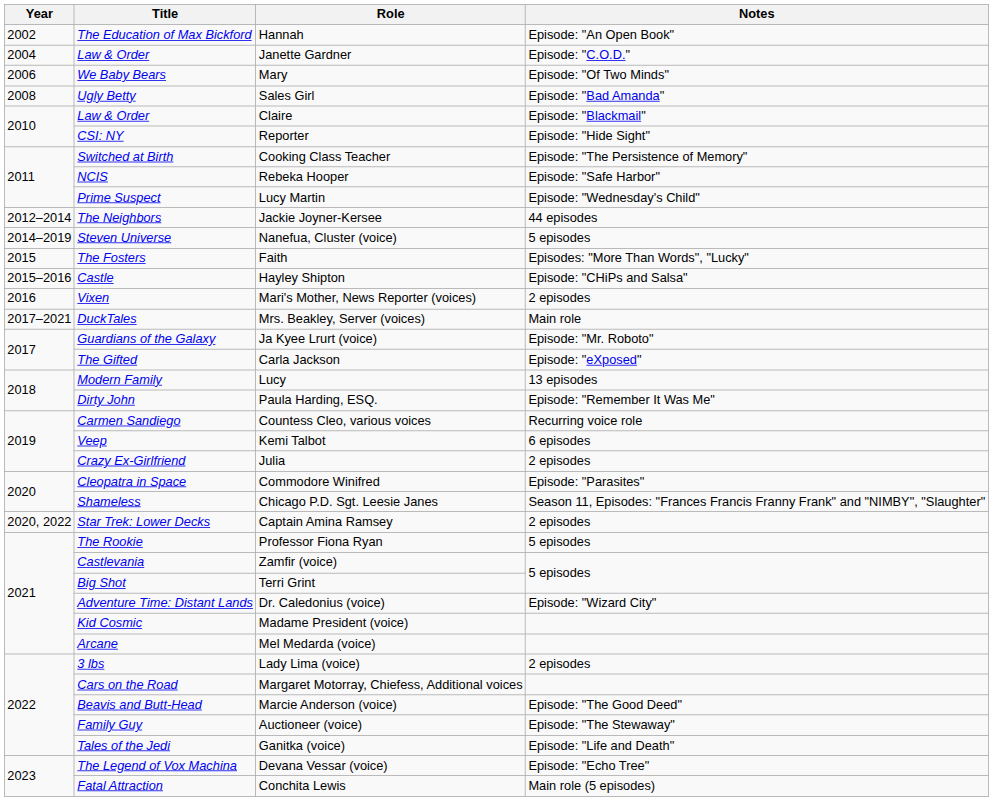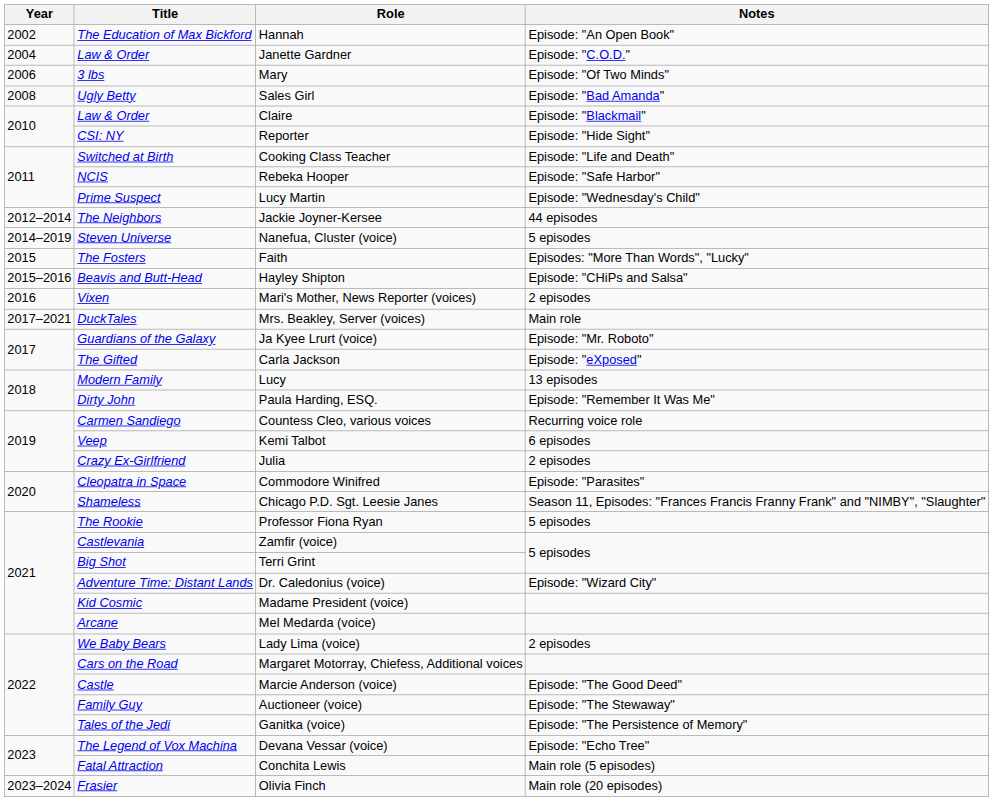Mary | Title: We Baby Bears -> 3 lbs
Cooking Class Teacher | Notes: Episode: "The Persistence of Memory" -> Episode: "Life and Death"
Hayley Shipton | Title: Castle -> Beavis and Butt-Head
- row: 2020, 2022 | Star Trek: Lower Decks | Captain Amina Ramsey | 2 episodes
Lady Lima (voice) | Title: 3 lbs -> We Baby Bears
Marcie Anderson (voice) | Title: Beavis and Butt-Head -> Castle
Ganitka (voice) | Notes: Episode: "Life and Death" -> Episode: "The Persistence of Memory"
+ row: 2023–2024 | Frasier | Olivia Finch | Main role (20 episodes)
